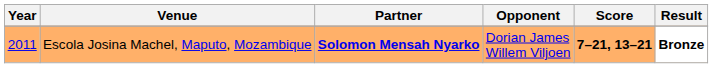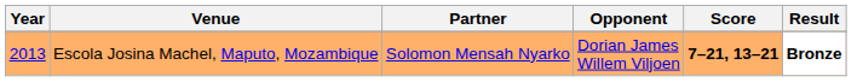Escola Josina Machel, Maputo, Mozambique | Year: 2011 -> 2013
Escola Josina Machel, Maputo, Mozambique | Partner: bold -> normal
